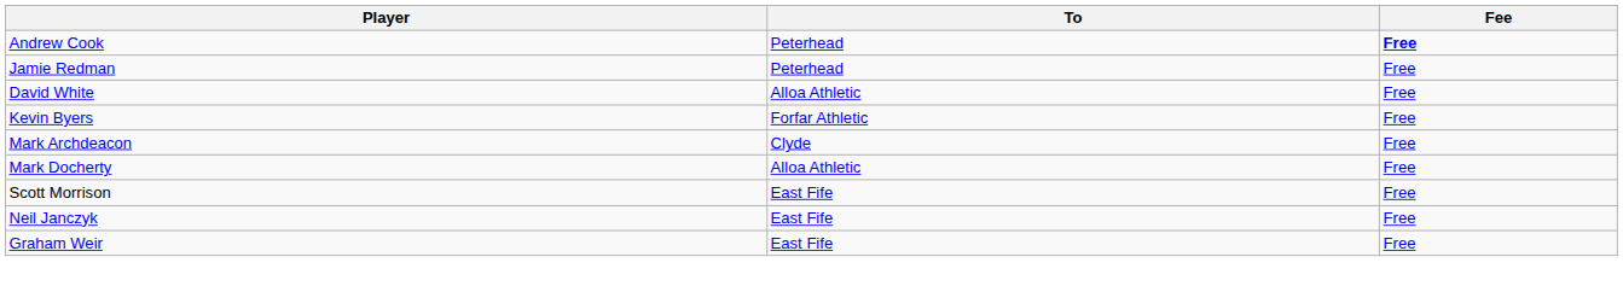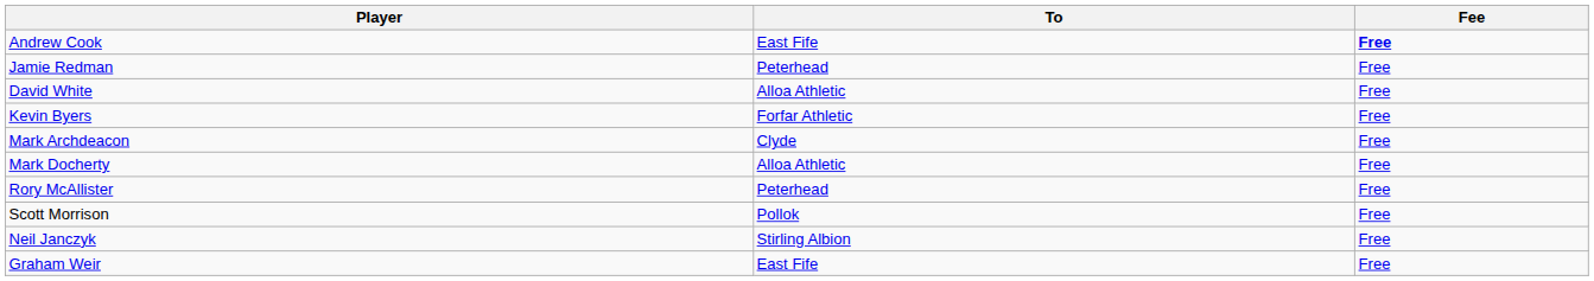Andrew Cook | To: Peterhead -> East Fife
+ row: Rory McAllister | Peterhead | Free
Scott Morrison | To: East Fife -> Pollok
Neil Janczyk | To: East Fife -> Stirling Albion
